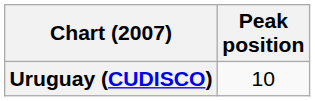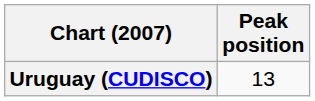Uruguay (CUDISCO) | Peak position: 10 -> 13
